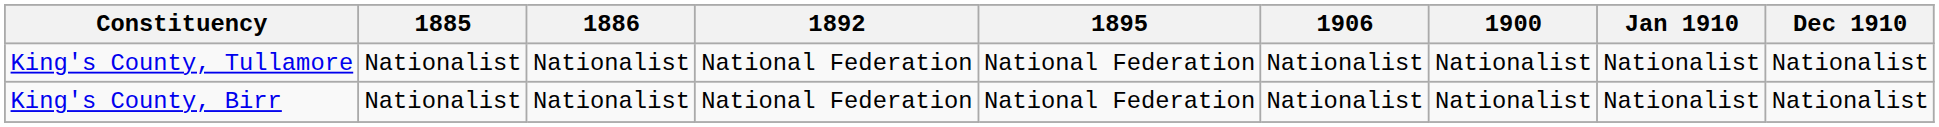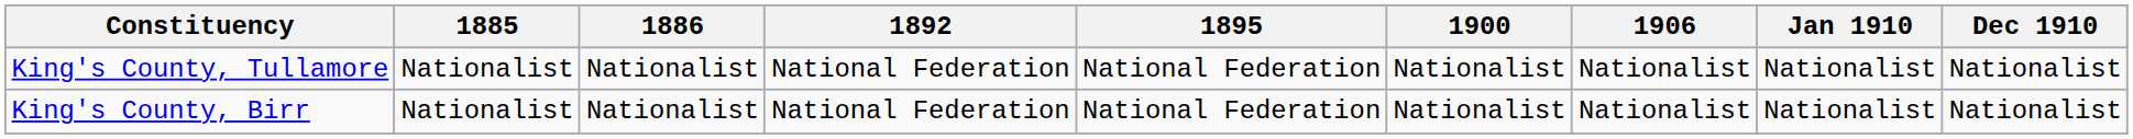columns swapped: 1900 <-> 1906
